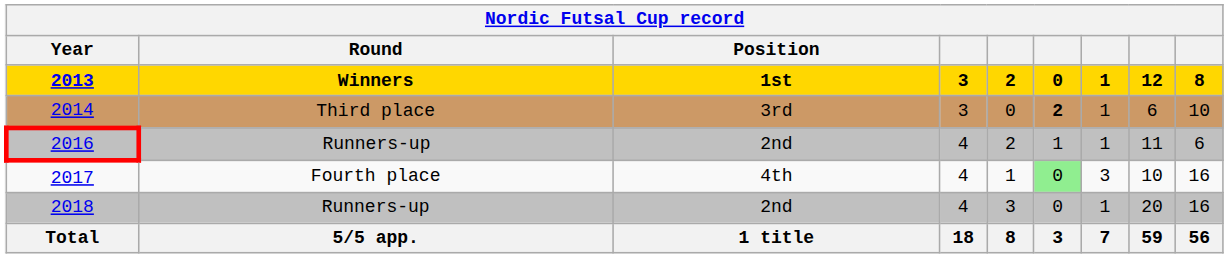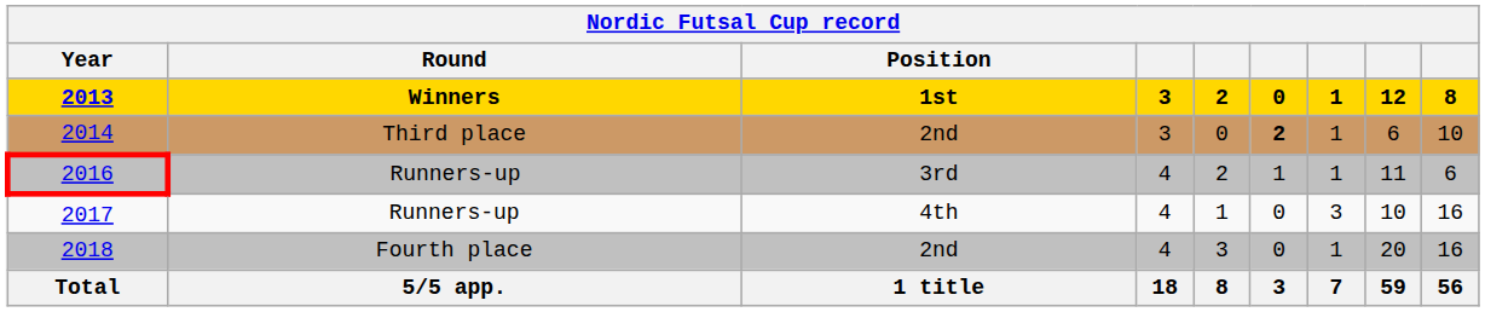2014 | Position: 3rd -> 2nd
2016 | Position: 2nd -> 3rd
2017 | Round: Fourth place -> Runners-up
2017 | column 6: lightgreen background -> no background
2018 | Round: Runners-up -> Fourth place
